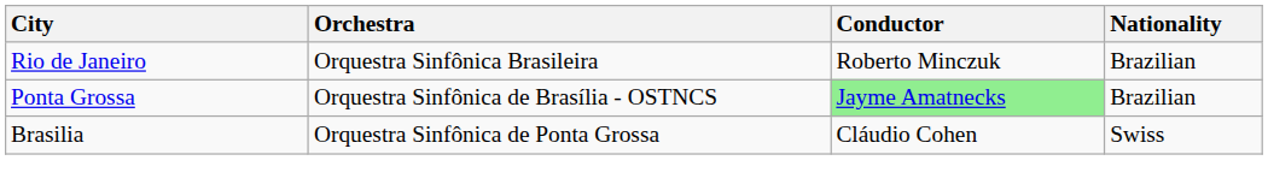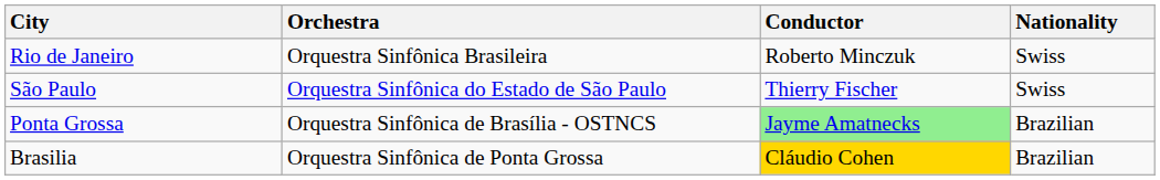Rio de Janeiro | Nationality: Brazilian -> Swiss
+ row: São Paulo | Orquestra Sinfônica do Estado de São Paulo | Thierry Fischer | Swiss
Brasilia | Conductor: no background -> gold background
Brasilia | Nationality: Swiss -> Brazilian
